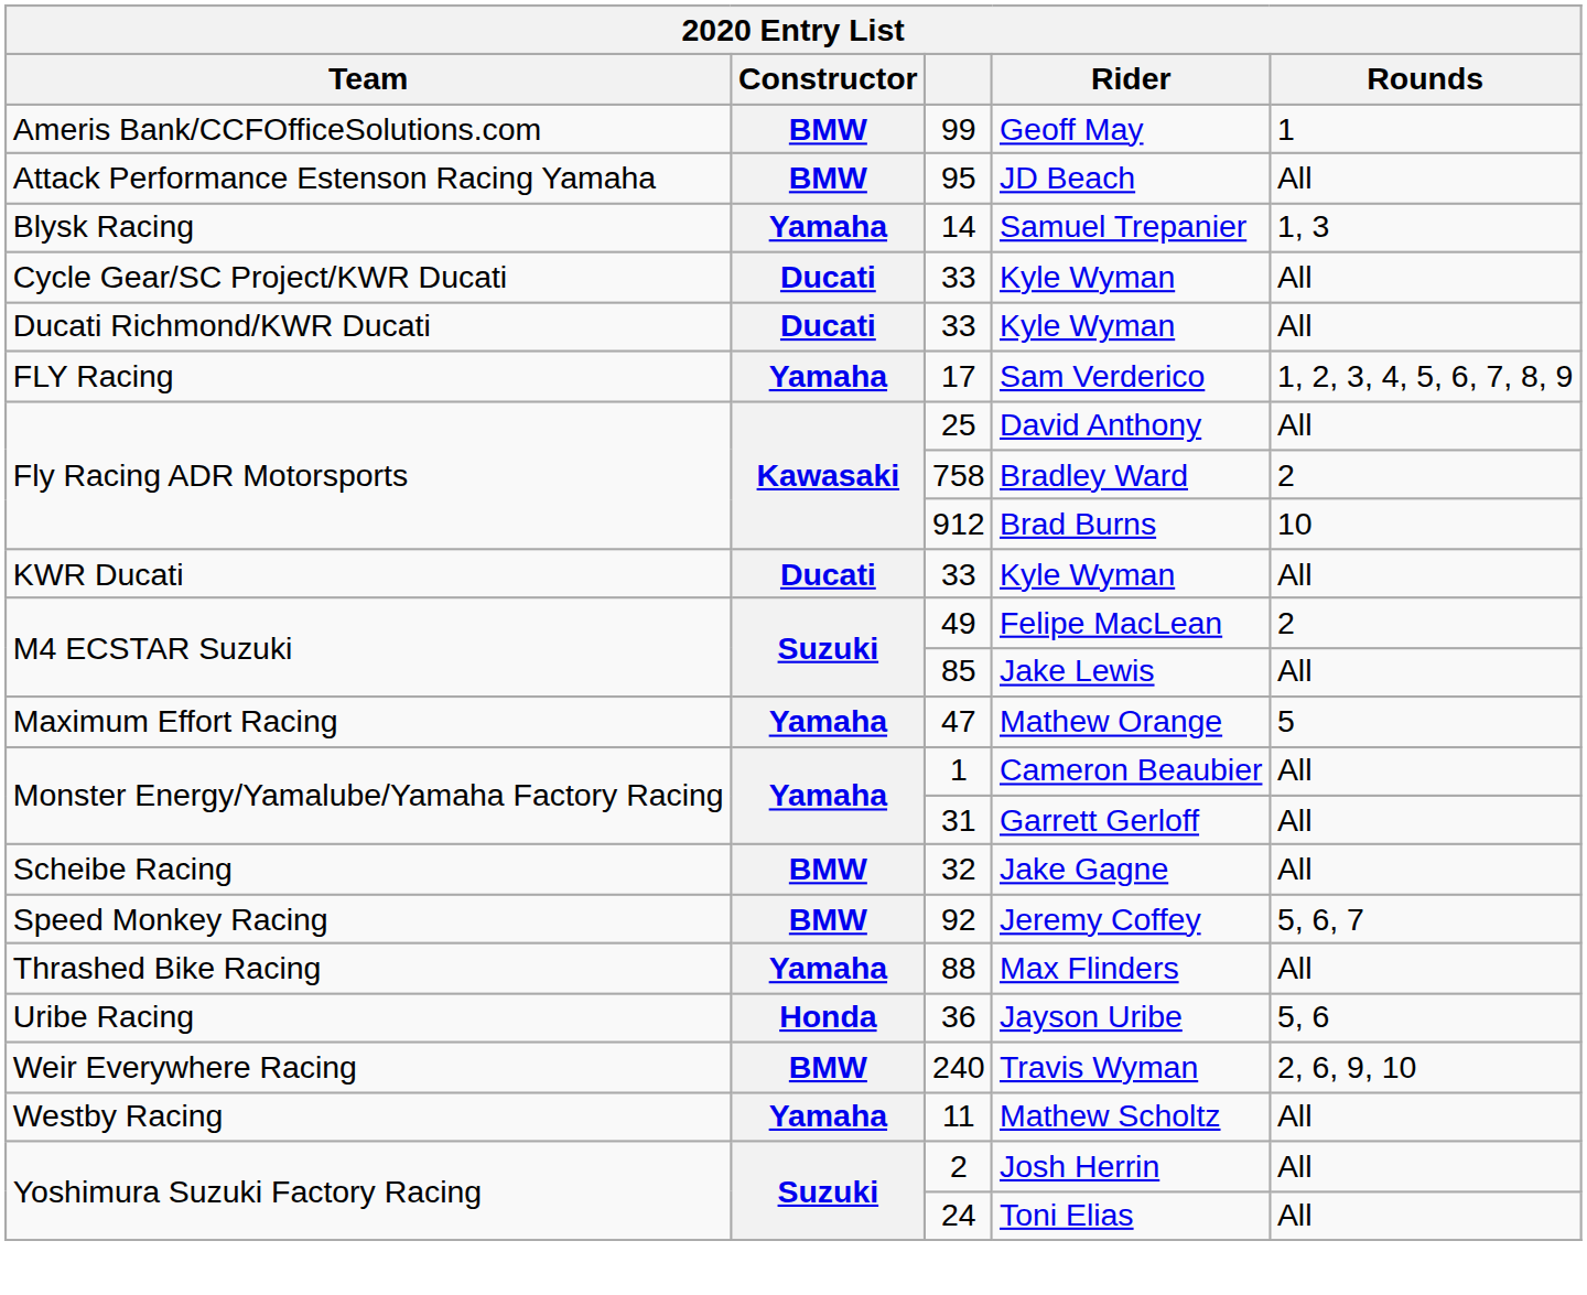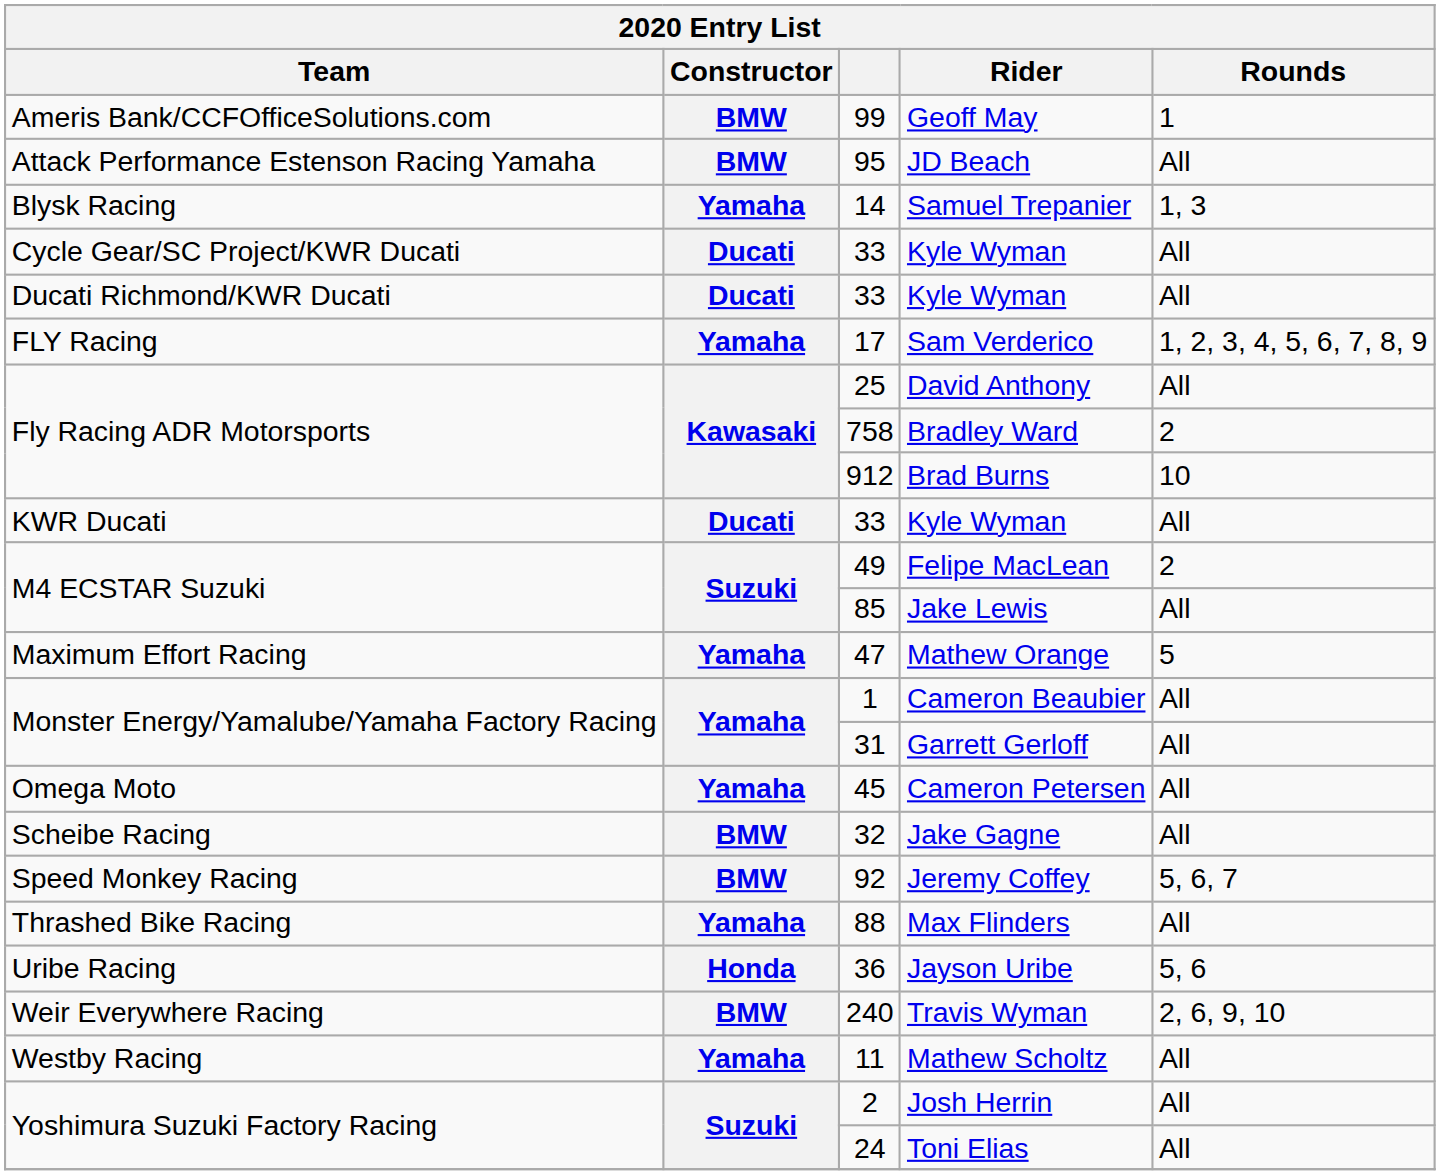+ row: Omega Moto | Yamaha | 45 | Cameron Petersen | All
